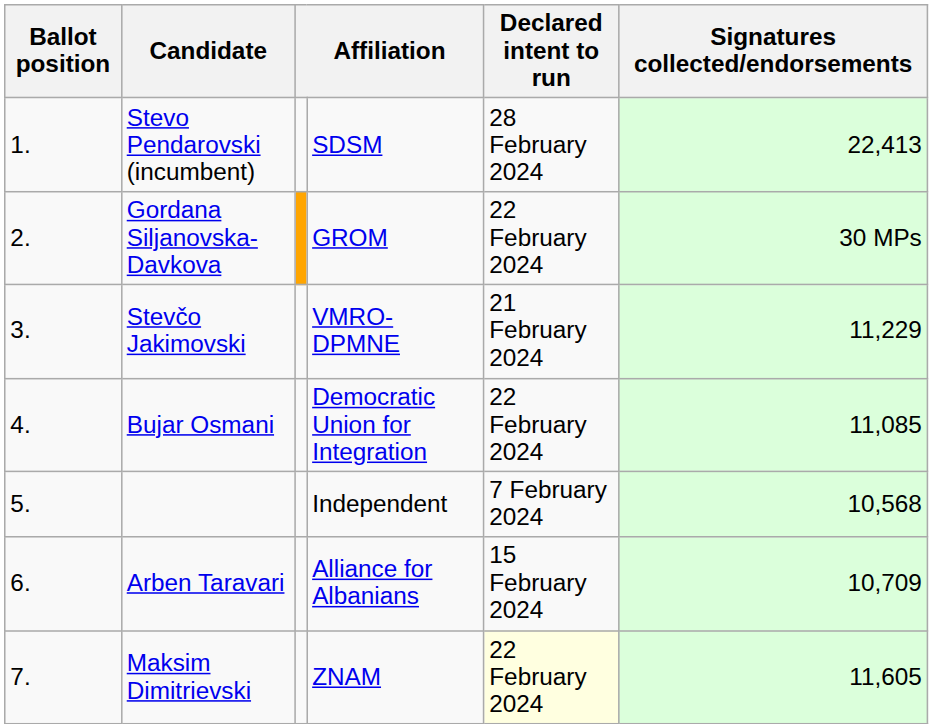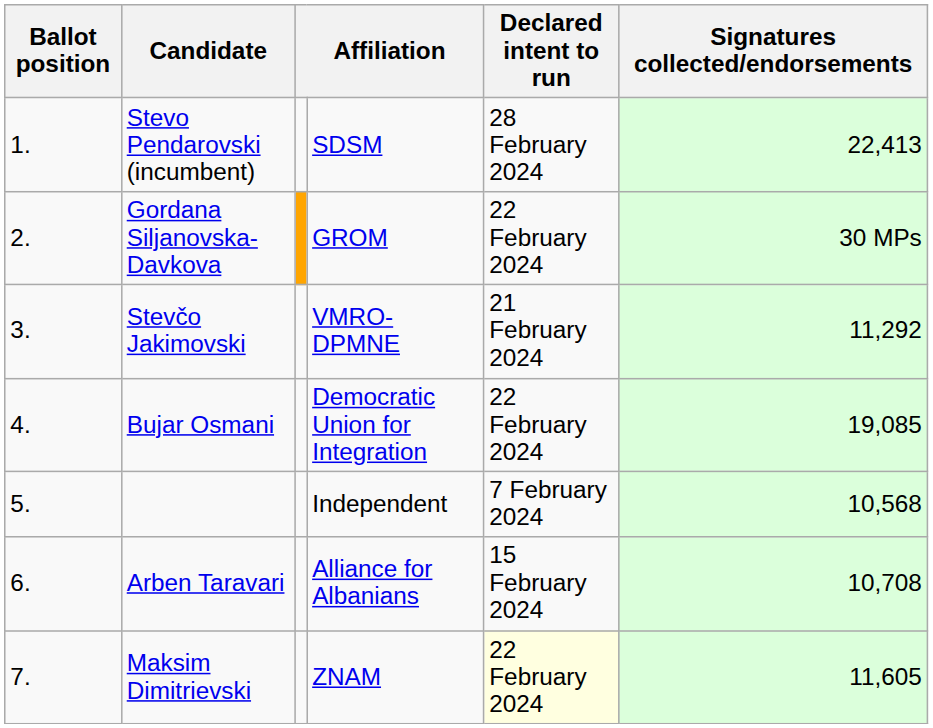Stevčo Jakimovski | Signatures collected/endorsements: 11,229 -> 11,292
Bujar Osmani | Signatures collected/endorsements: 11,085 -> 19,085
Arben Taravari | Signatures collected/endorsements: 10,709 -> 10,708
